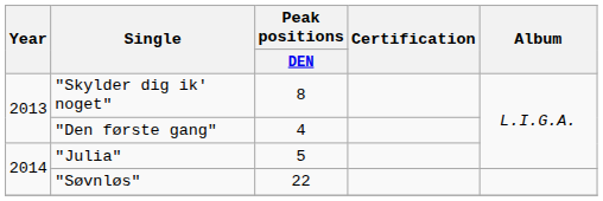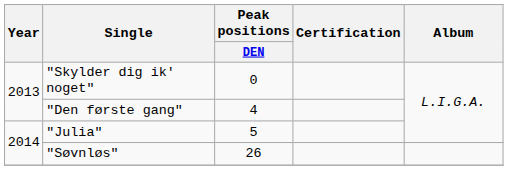"Skylder dig ik' noget" | Peak positions / DEN: 8 -> 0
"Søvnløs" | Peak positions / DEN: 22 -> 26
